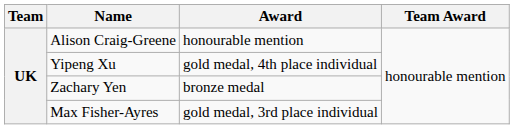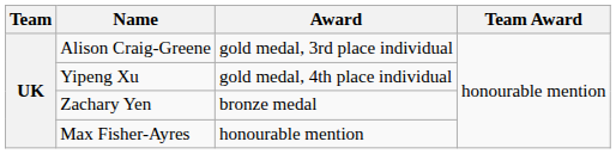Alison Craig-Greene | Award: honourable mention -> gold medal, 3rd place individual
Max Fisher-Ayres | Award: gold medal, 3rd place individual -> honourable mention
